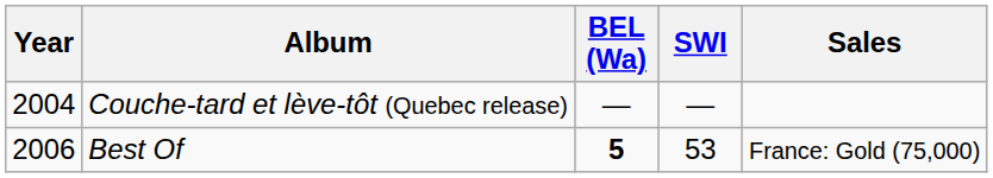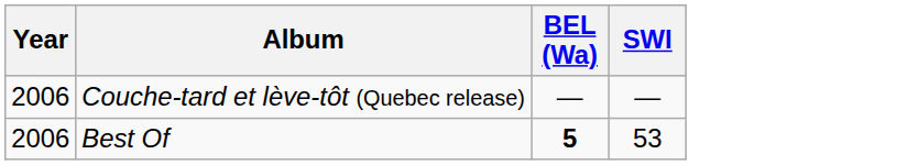- column: Sales | France: Gold (75,000)
Couche-tard et lève-tôt (Quebec release) | Year: 2004 -> 2006
